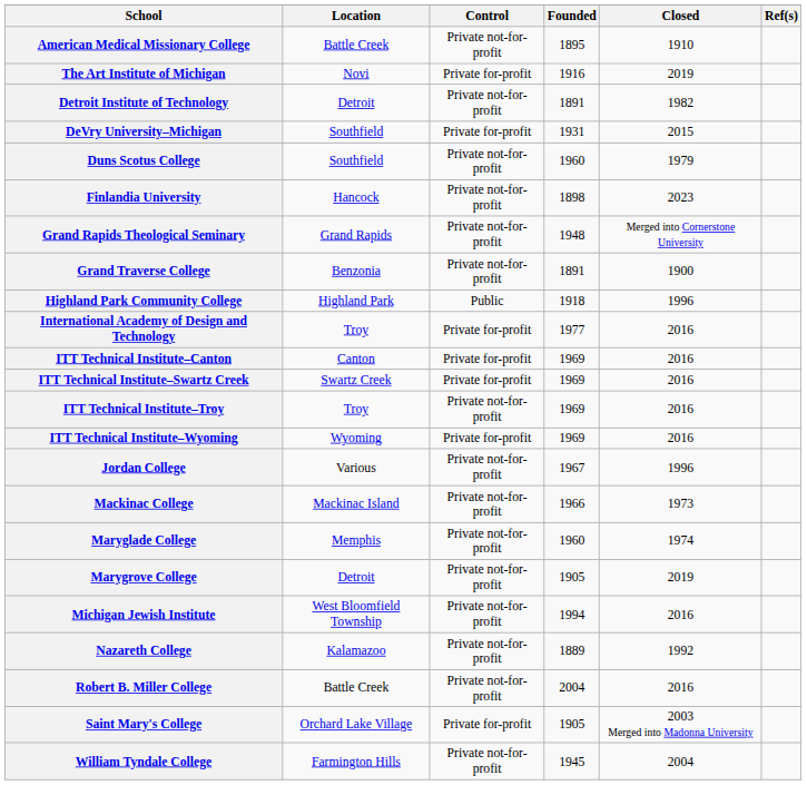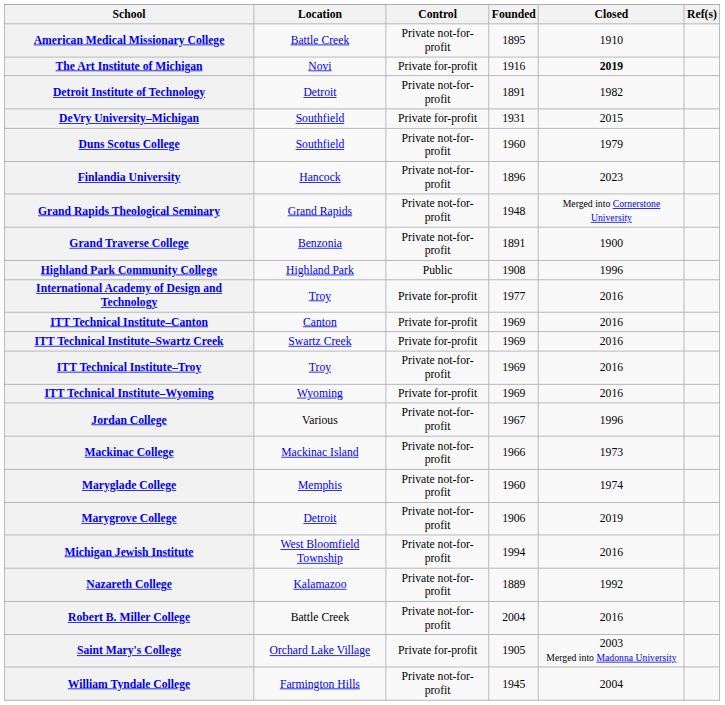The Art Institute of Michigan | Closed: normal -> bold
Finlandia University | Founded: 1898 -> 1896
Highland Park Community College | Founded: 1918 -> 1908
Marygrove College | Founded: 1905 -> 1906
